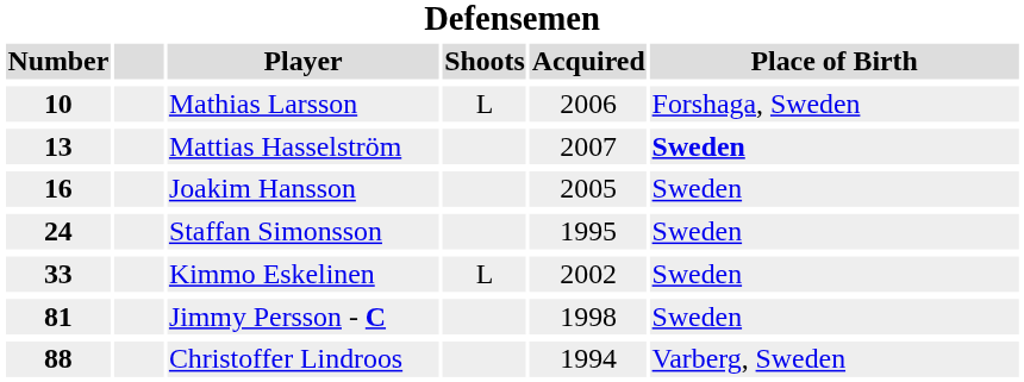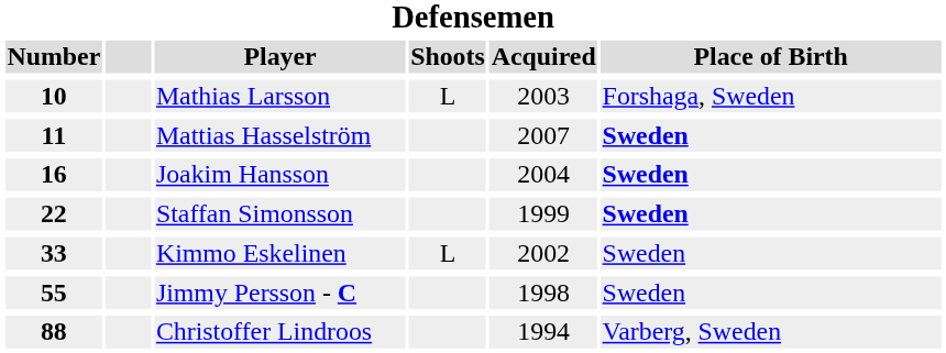Mathias Larsson | Acquired: 2006 -> 2003
Mattias Hasselström | Number: 13 -> 11
Joakim Hansson | Acquired: 2005 -> 2004
Joakim Hansson | Place of Birth: normal -> bold
Staffan Simonsson | Number: 24 -> 22
Staffan Simonsson | Acquired: 1995 -> 1999
Staffan Simonsson | Place of Birth: normal -> bold
Jimmy Persson - C | Number: 81 -> 55
